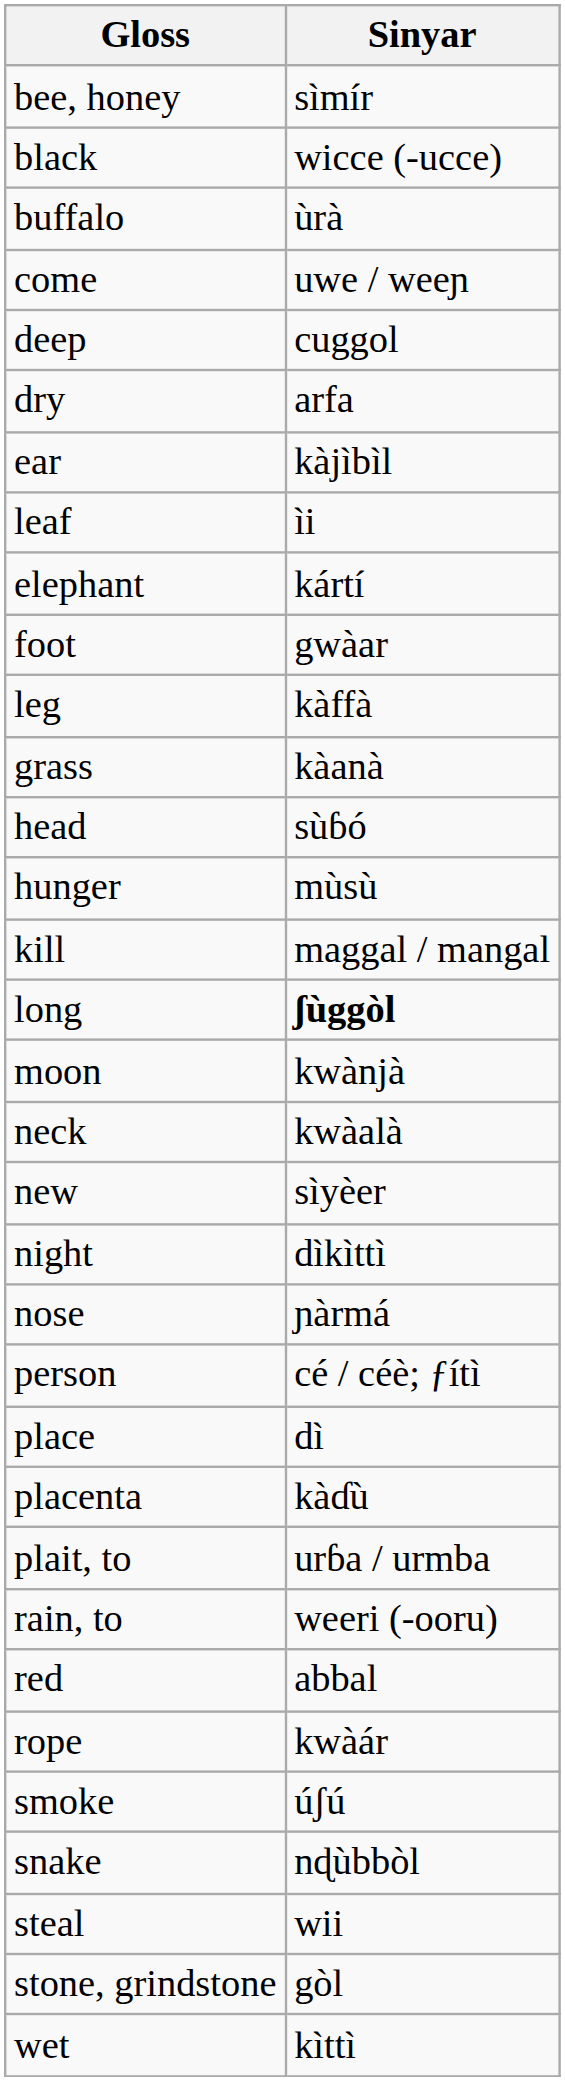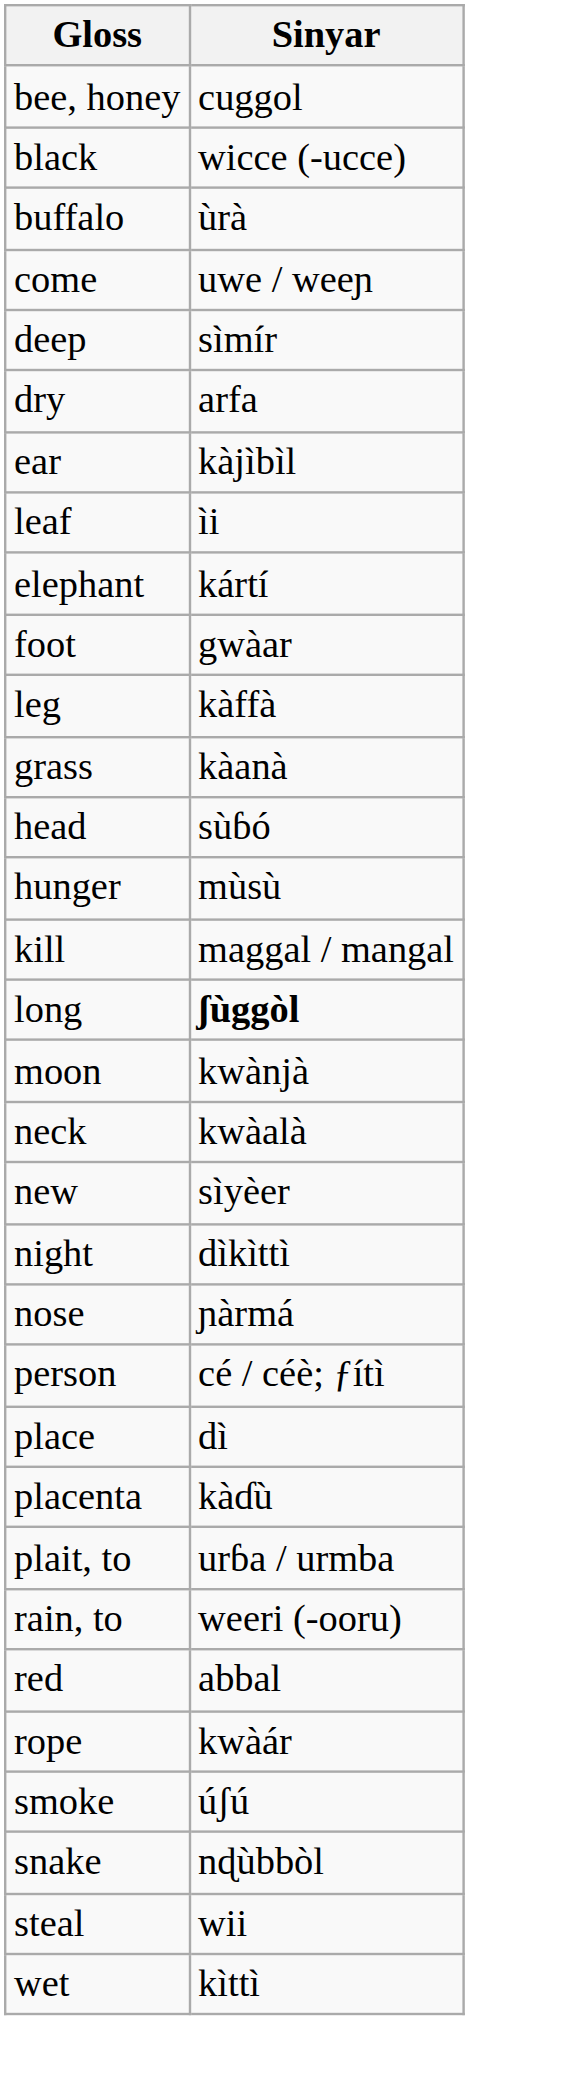bee, honey | Sinyar: sìmír -> cuggol
deep | Sinyar: cuggol -> sìmír
- row: stone, grindstone | gòl
